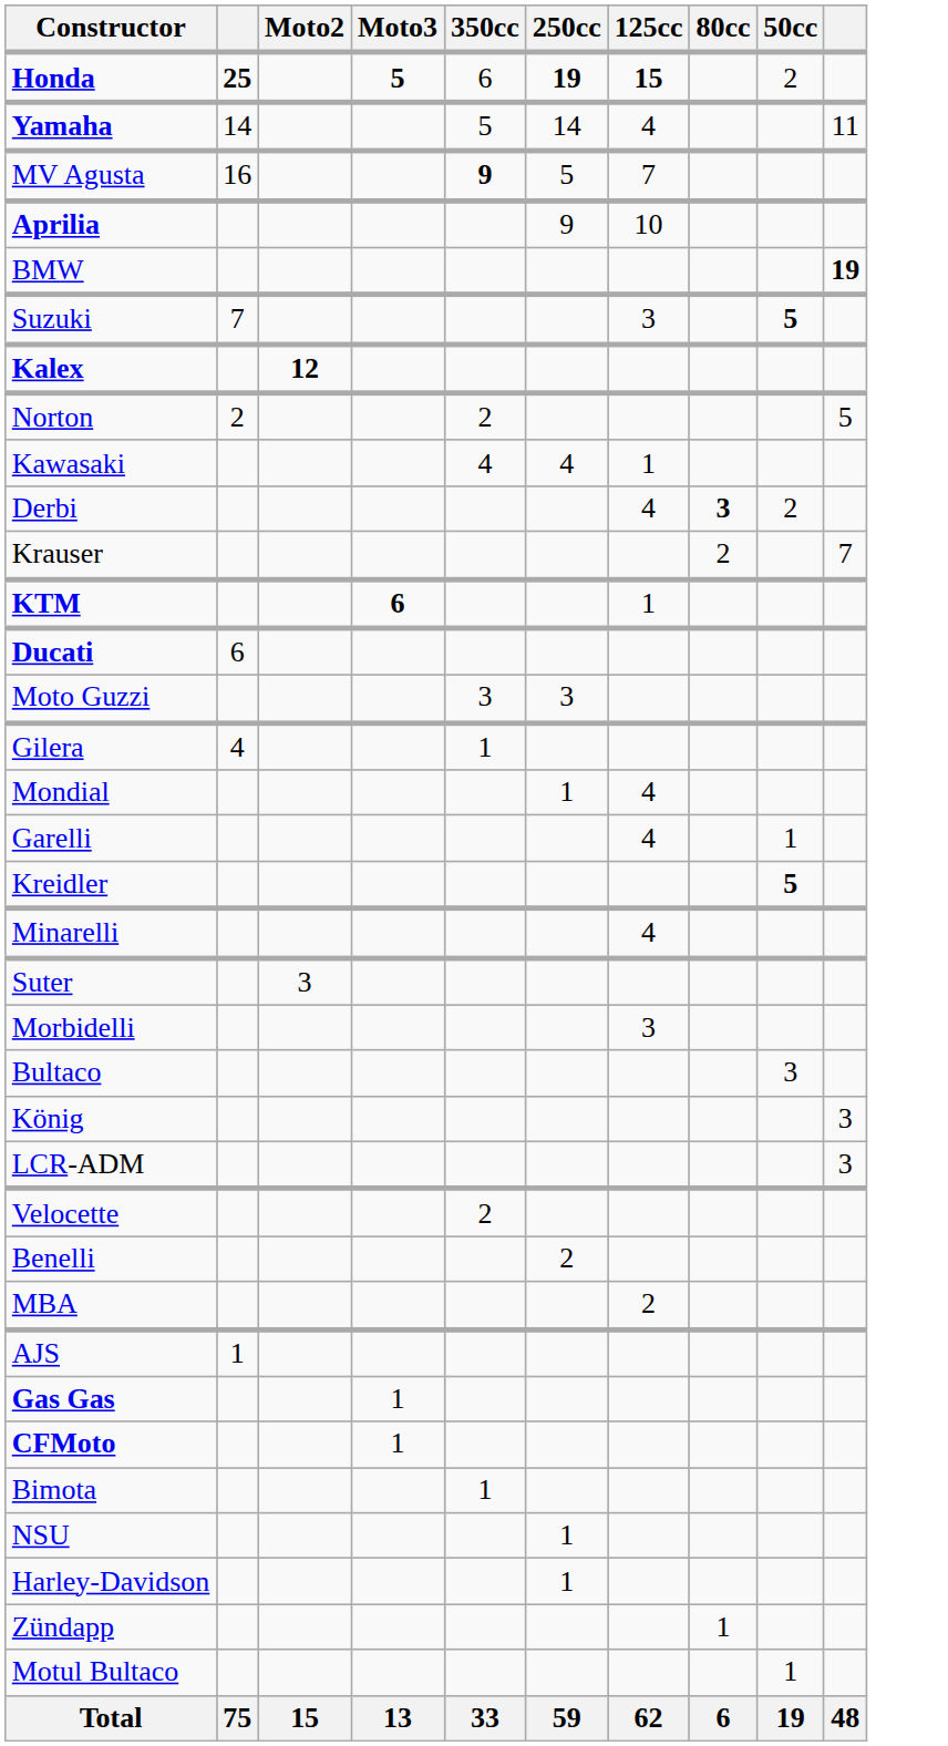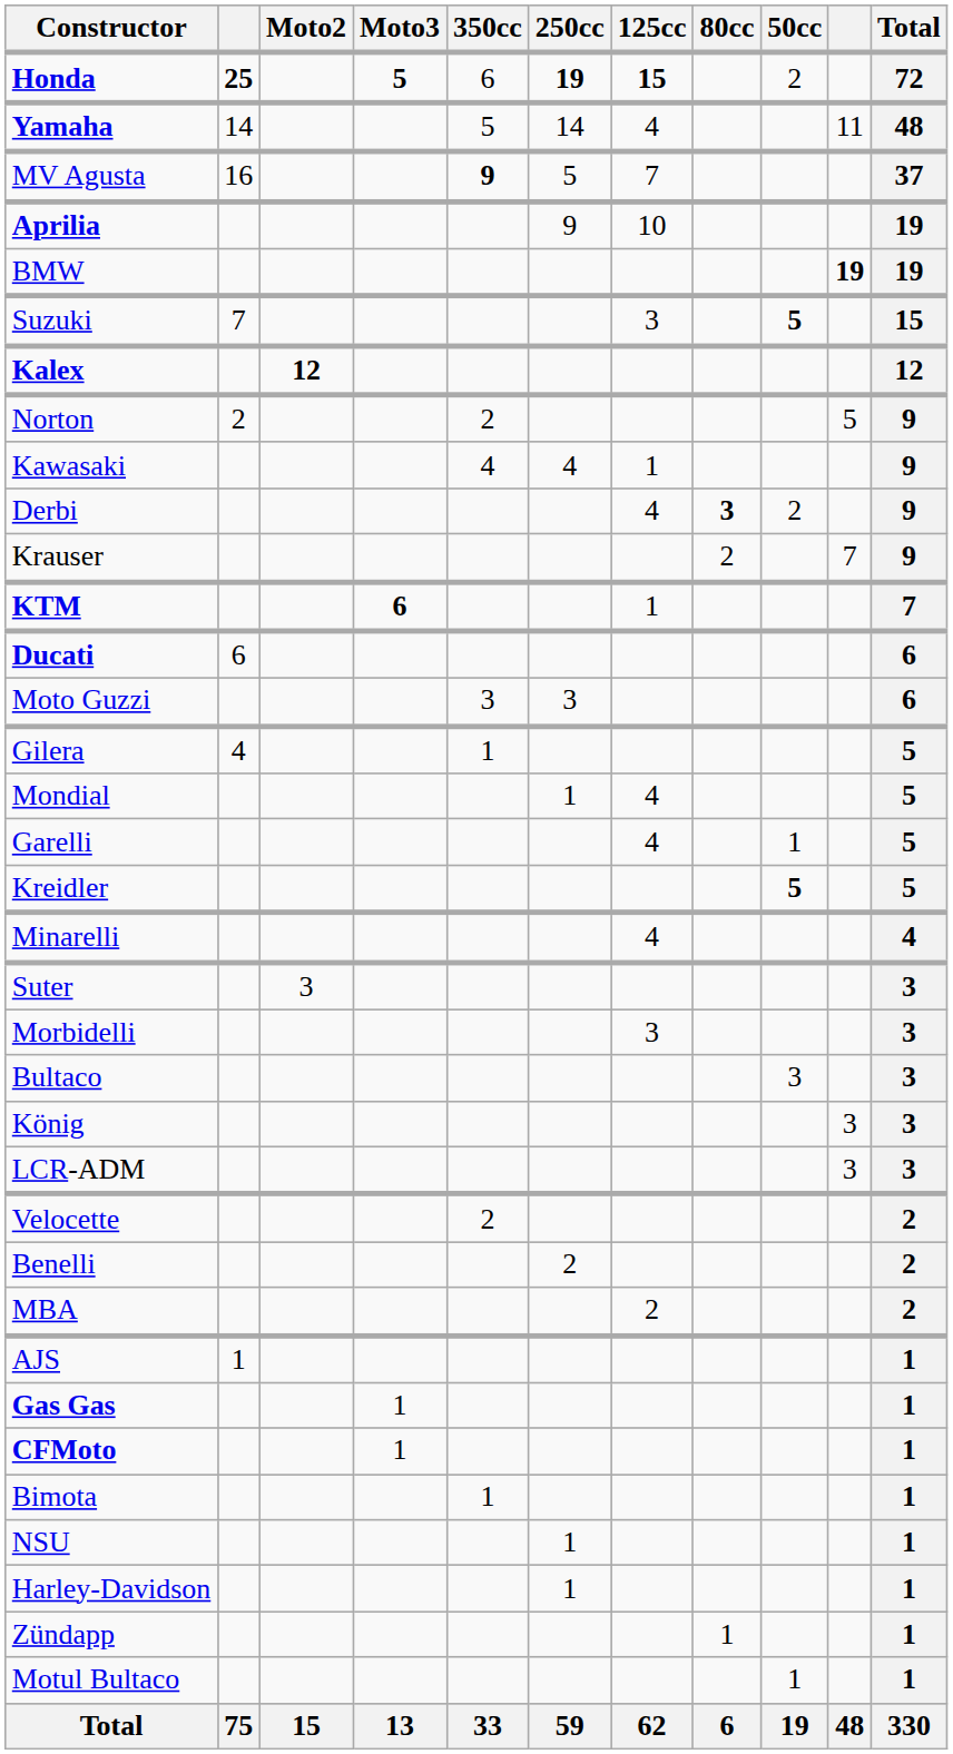+ column: Total | 72 | 48 | 37 | 19 | 19 | 15 | 12 | 9 | 9 | 9 | 9 | 7 | 6 | 6 | 5 | 5 | 5 | 5 | 4 | 3 | 3 | 3 | 3 | 3 | 2 | 2 | 2 | 1 | 1 | 1 | 1 | 1 | 1 | 1 | 1 | 330
